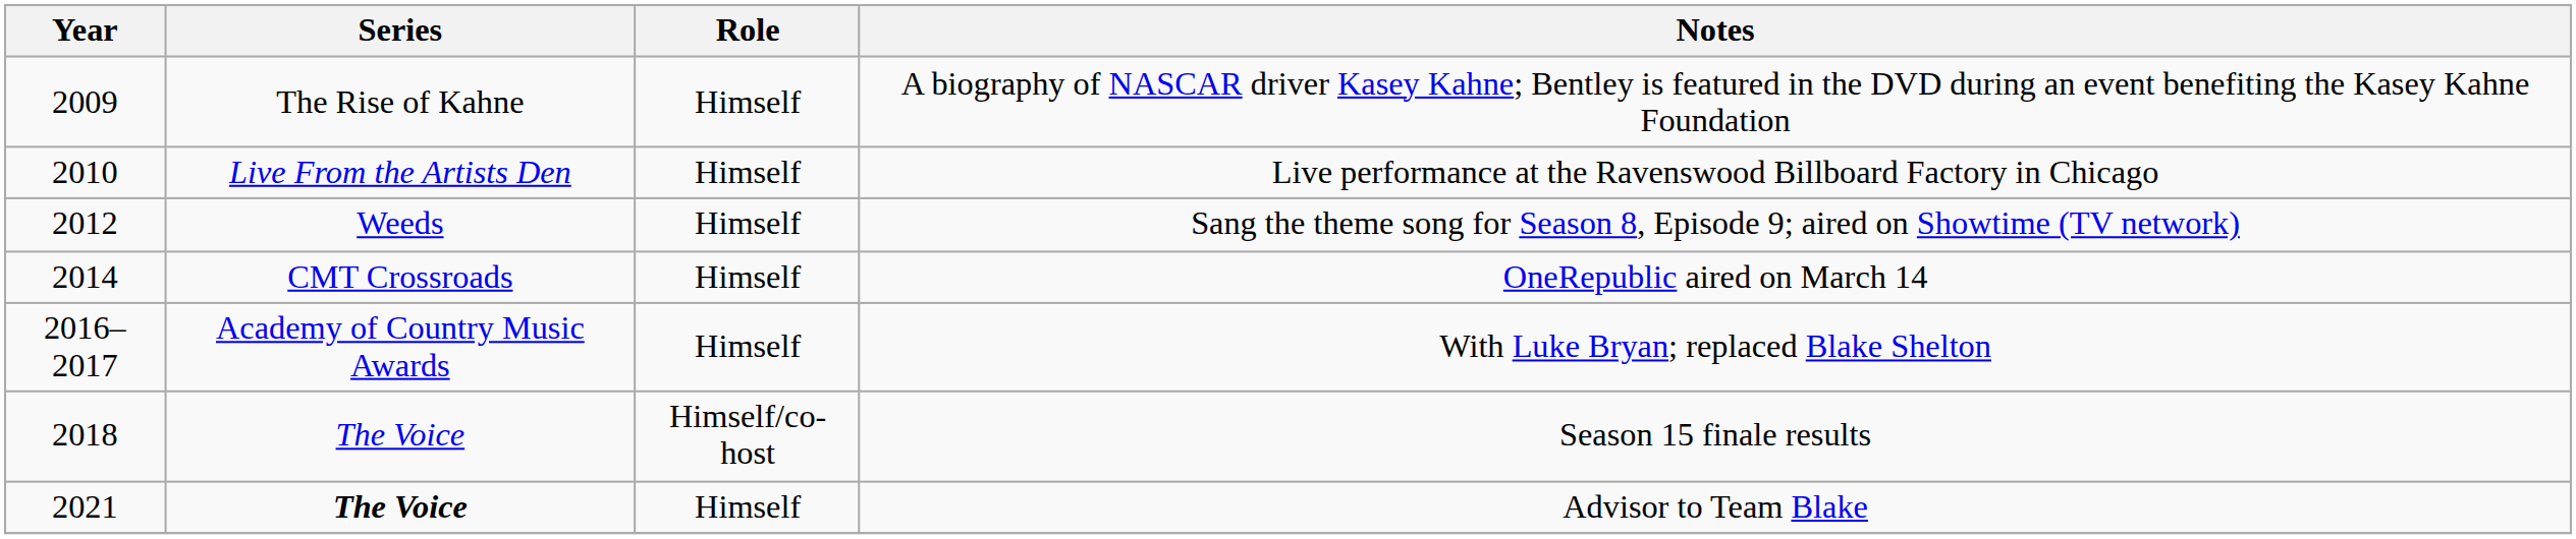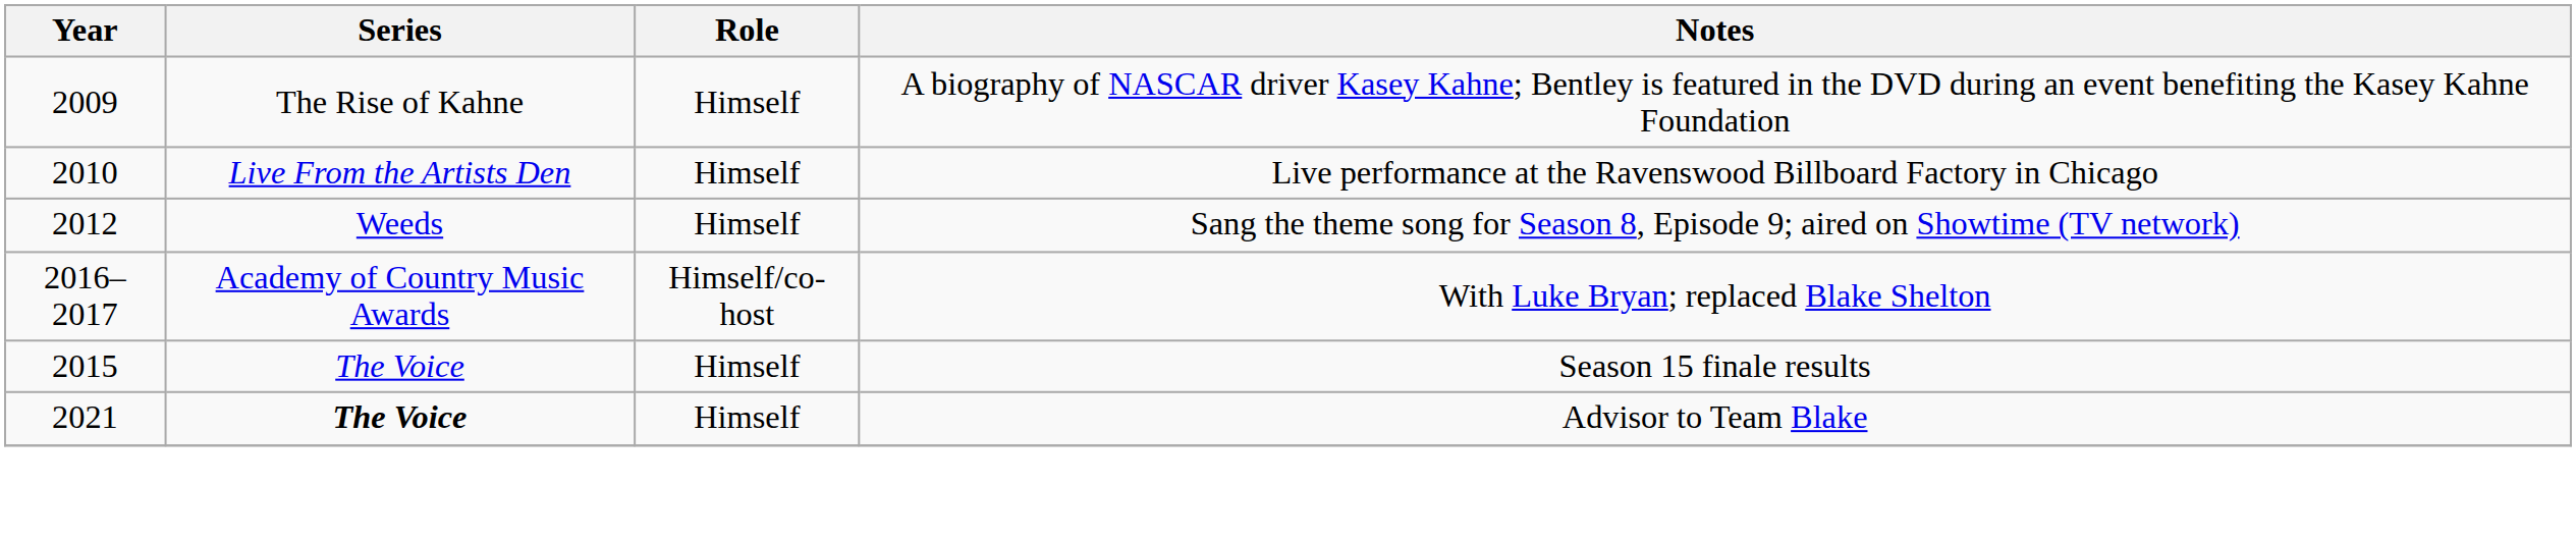- row: 2014 | CMT Crossroads | Himself | OneRepublic aired on March 14
With Luke Bryan; replaced Blake Shelton | Role: Himself -> Himself/co-host
Season 15 finale results | Year: 2018 -> 2015
Season 15 finale results | Role: Himself/co-host -> Himself
